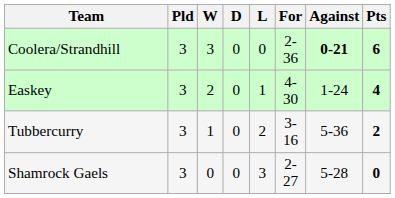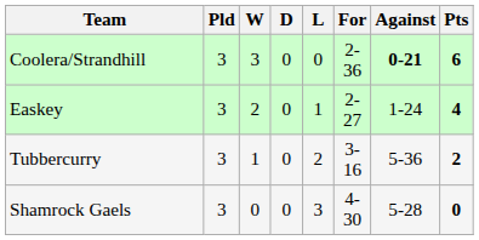Easkey | For: 4-30 -> 2-27
Shamrock Gaels | For: 2-27 -> 4-30
